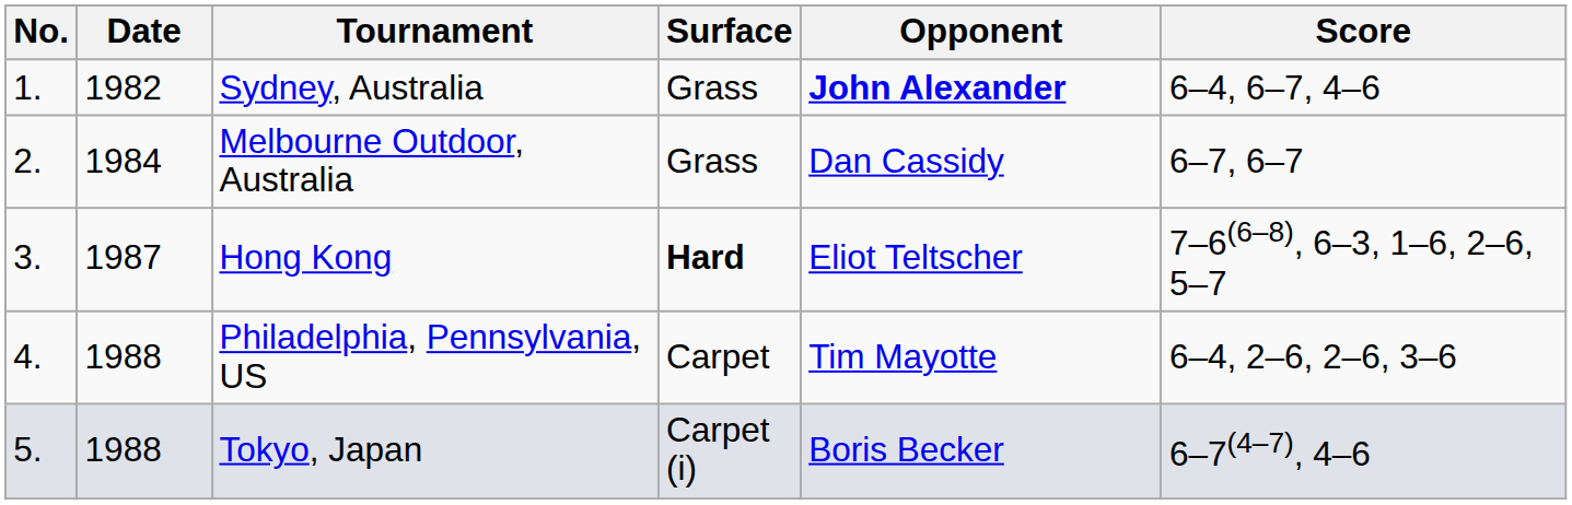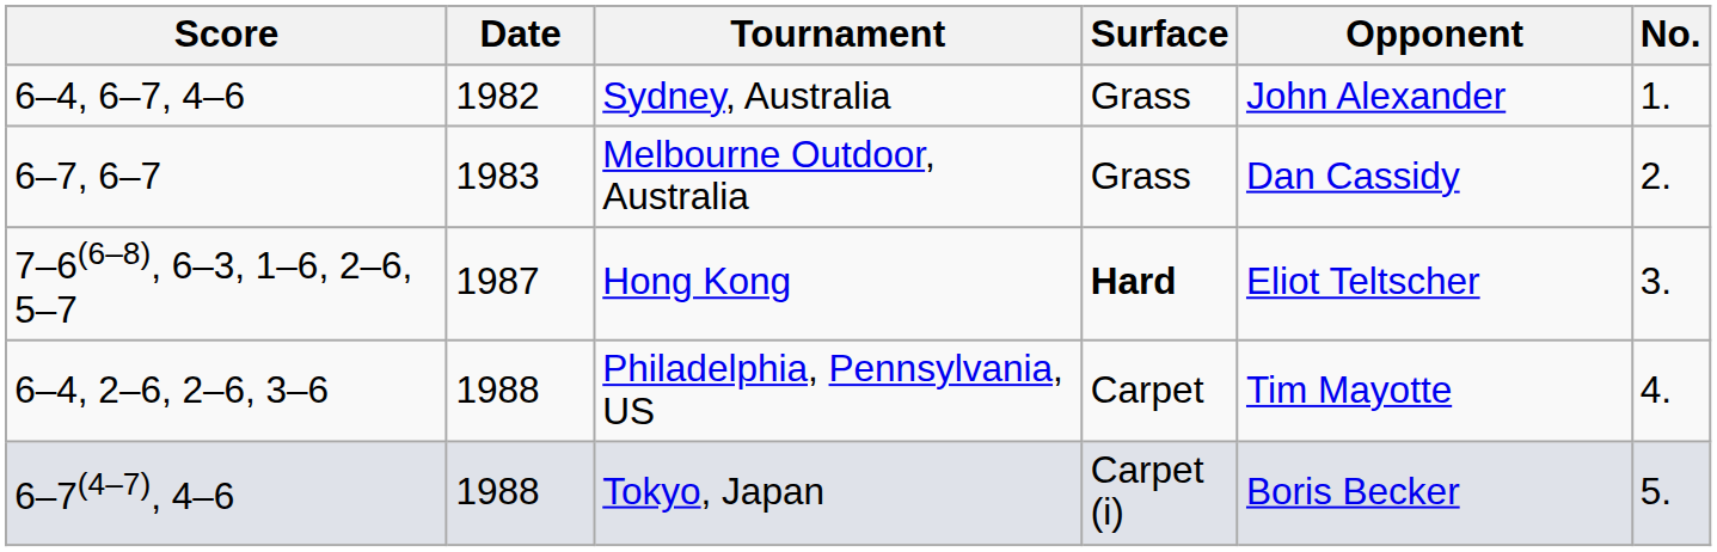columns swapped: No. <-> Score
Sydney, Australia | Opponent: bold -> normal
Melbourne Outdoor, Australia | Date: 1984 -> 1983
